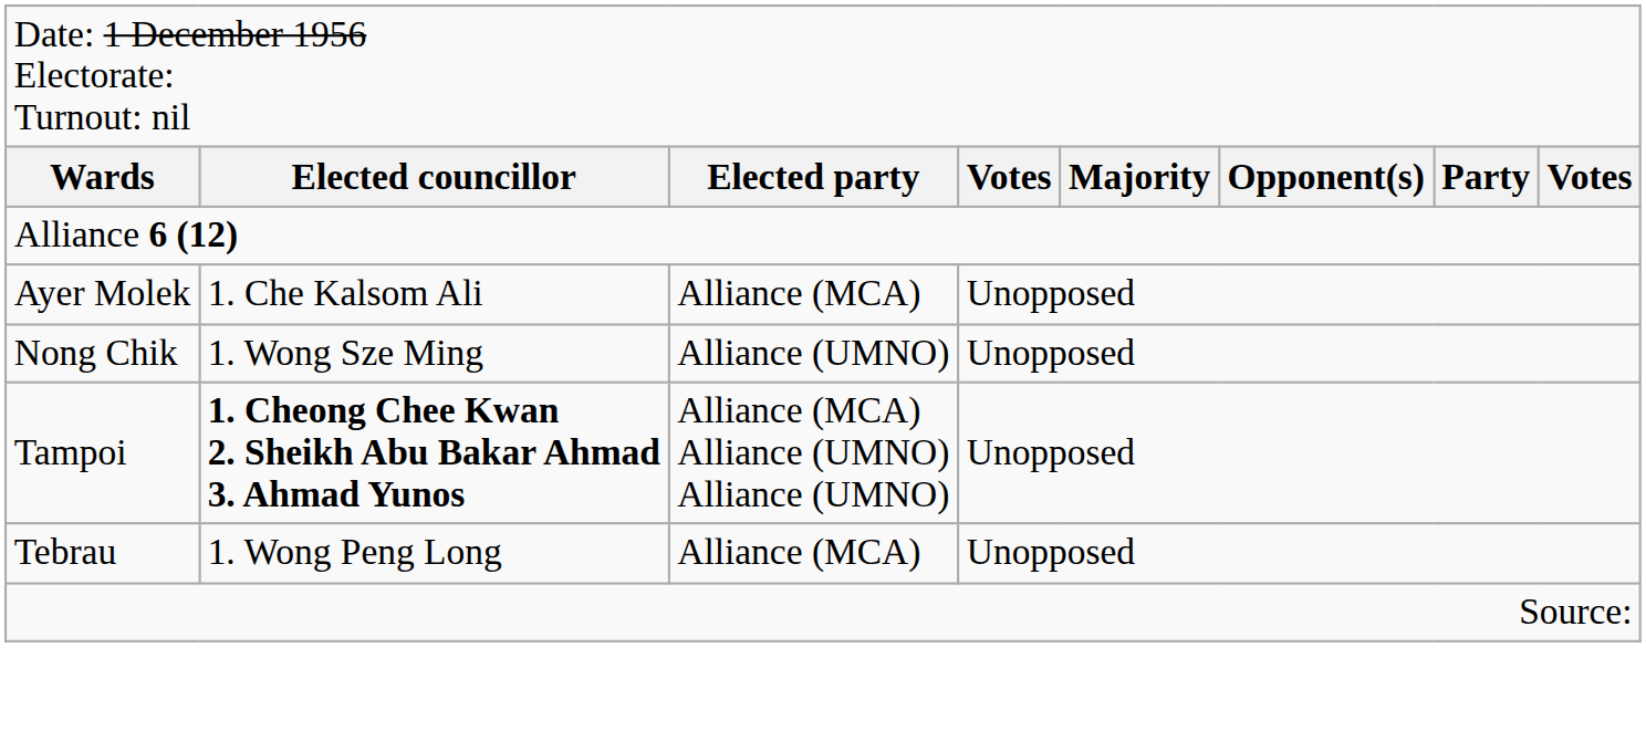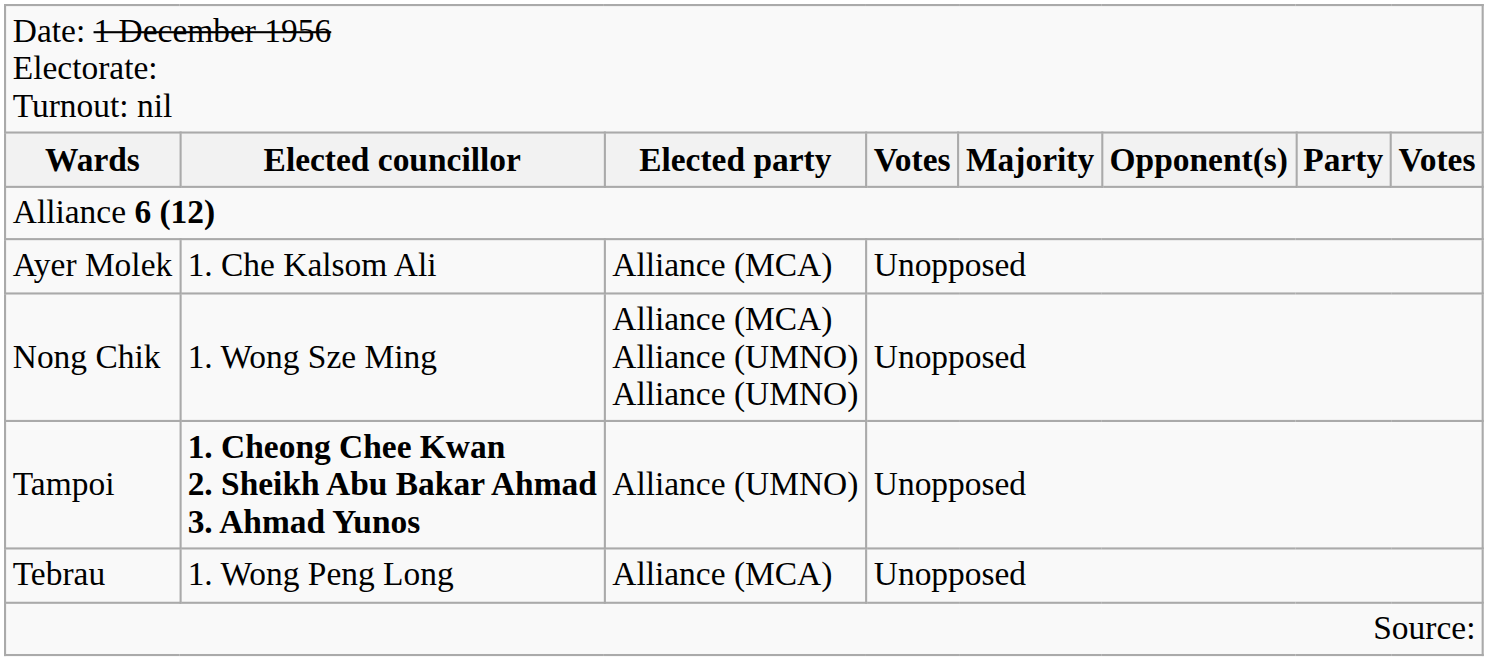Nong Chik | column 3: Alliance (UMNO) -> Alliance (MCA) Alliance (UMNO) Alliance (UMNO)
Tampoi | column 3: Alliance (MCA) Alliance (UMNO) Alliance (UMNO) -> Alliance (UMNO)
